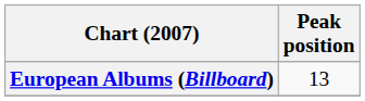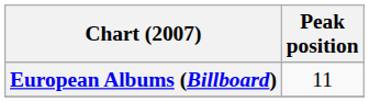European Albums (Billboard) | Peak position: 13 -> 11
